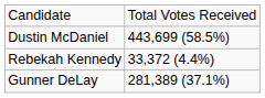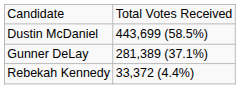rows swapped: Gunner DeLay <-> Rebekah Kennedy
